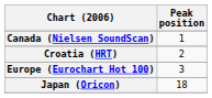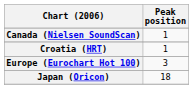Croatia (HRT) | Peak position: 2 -> 1
